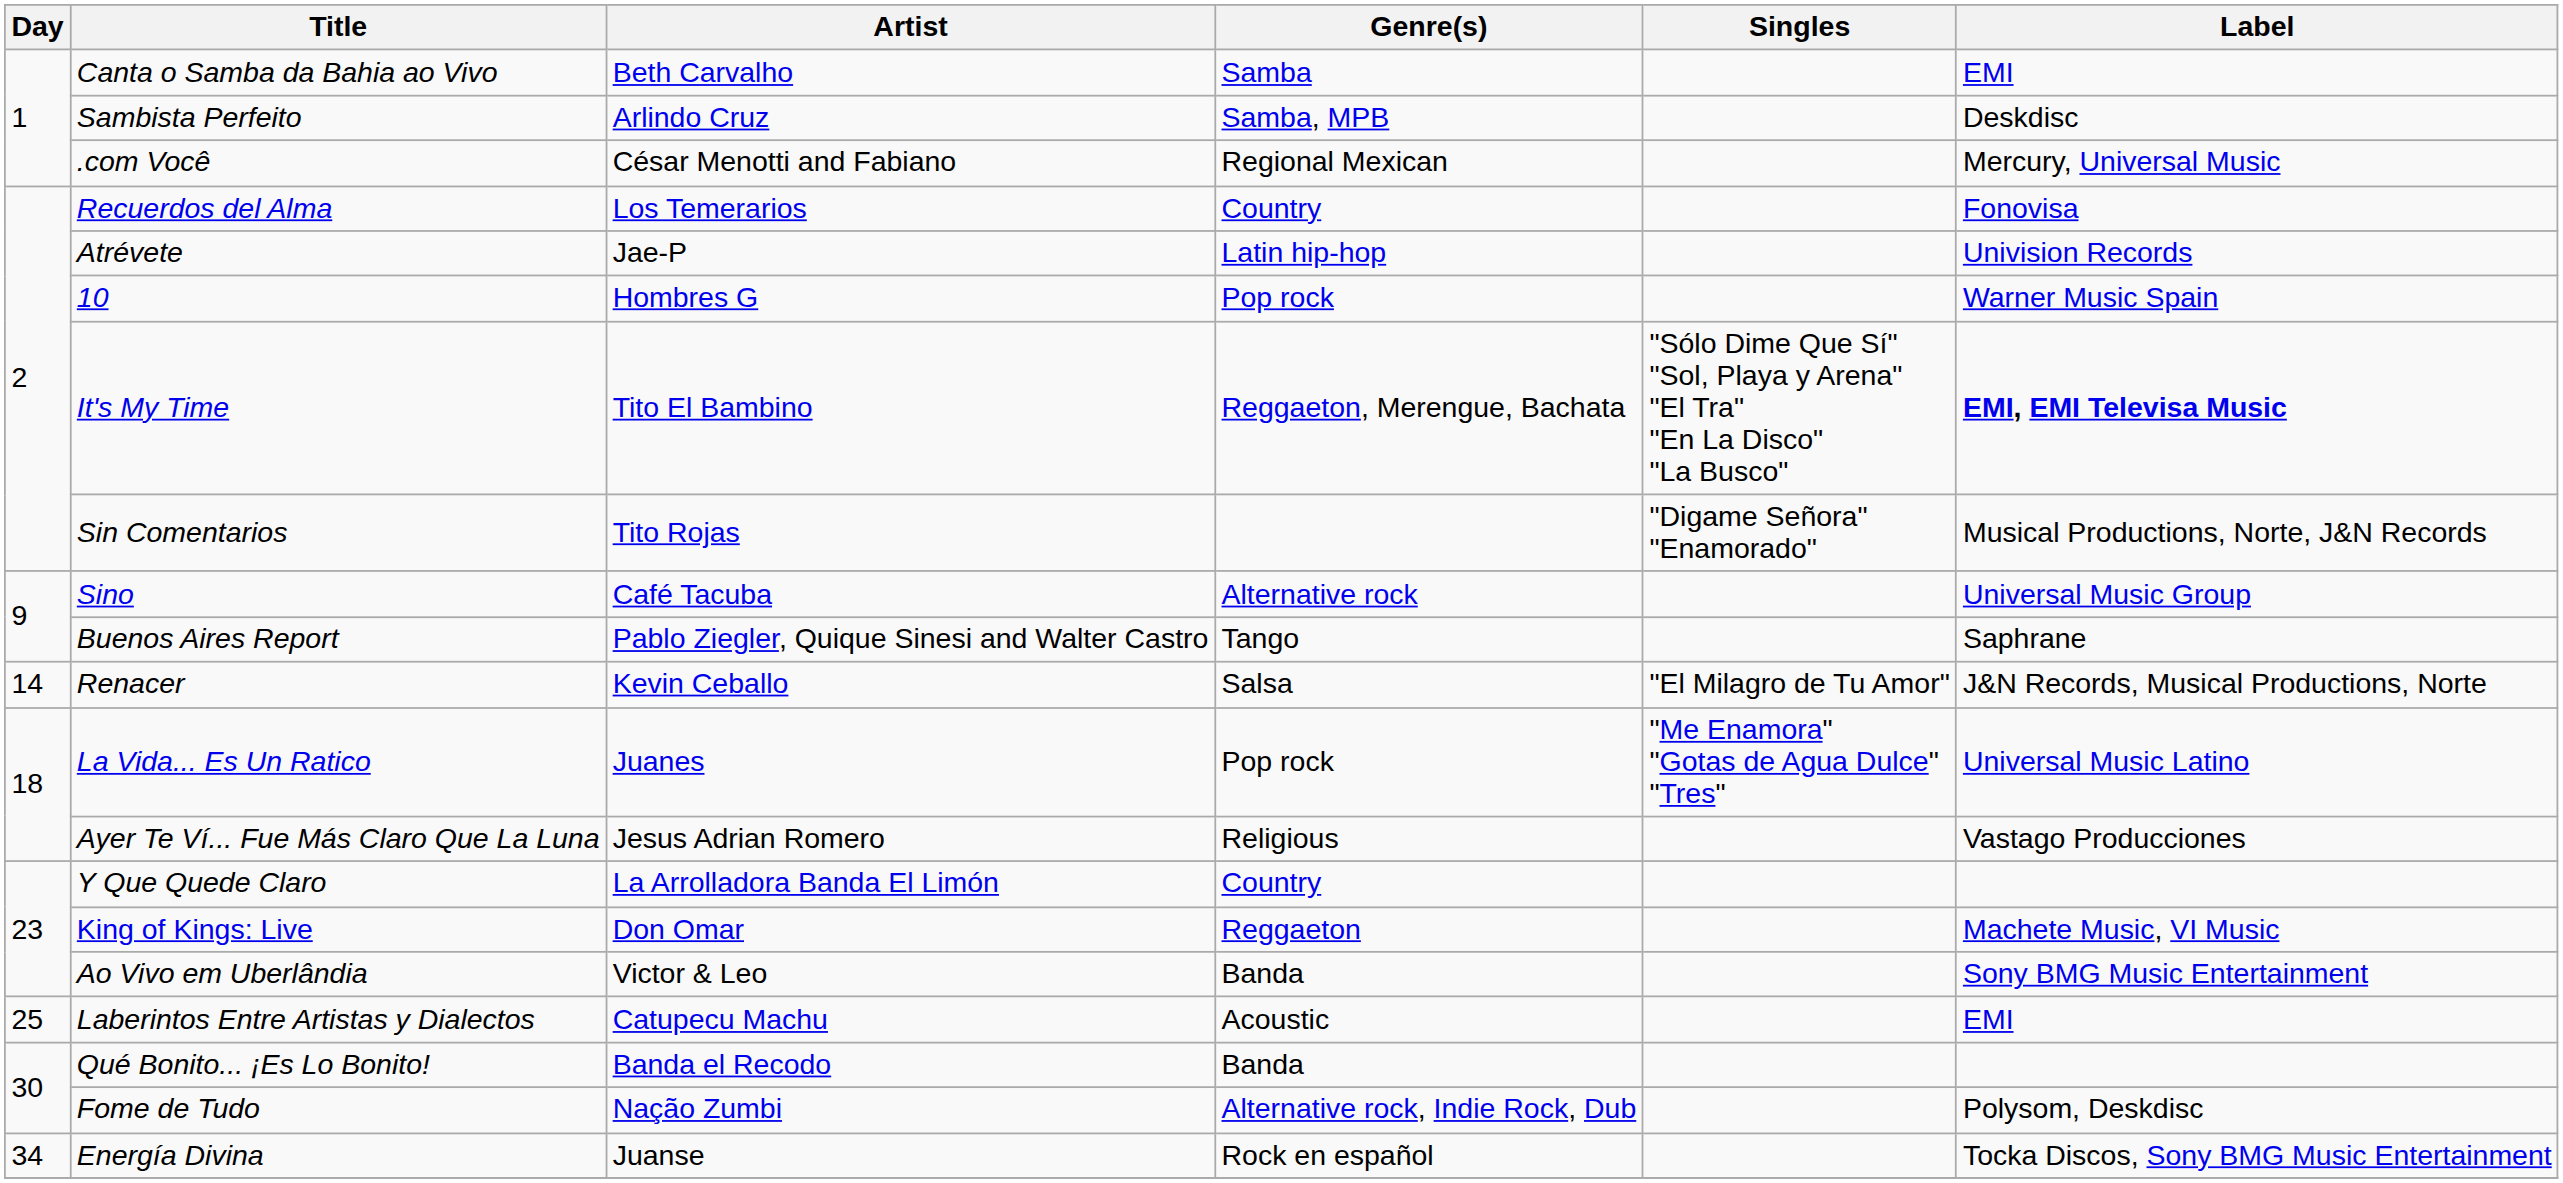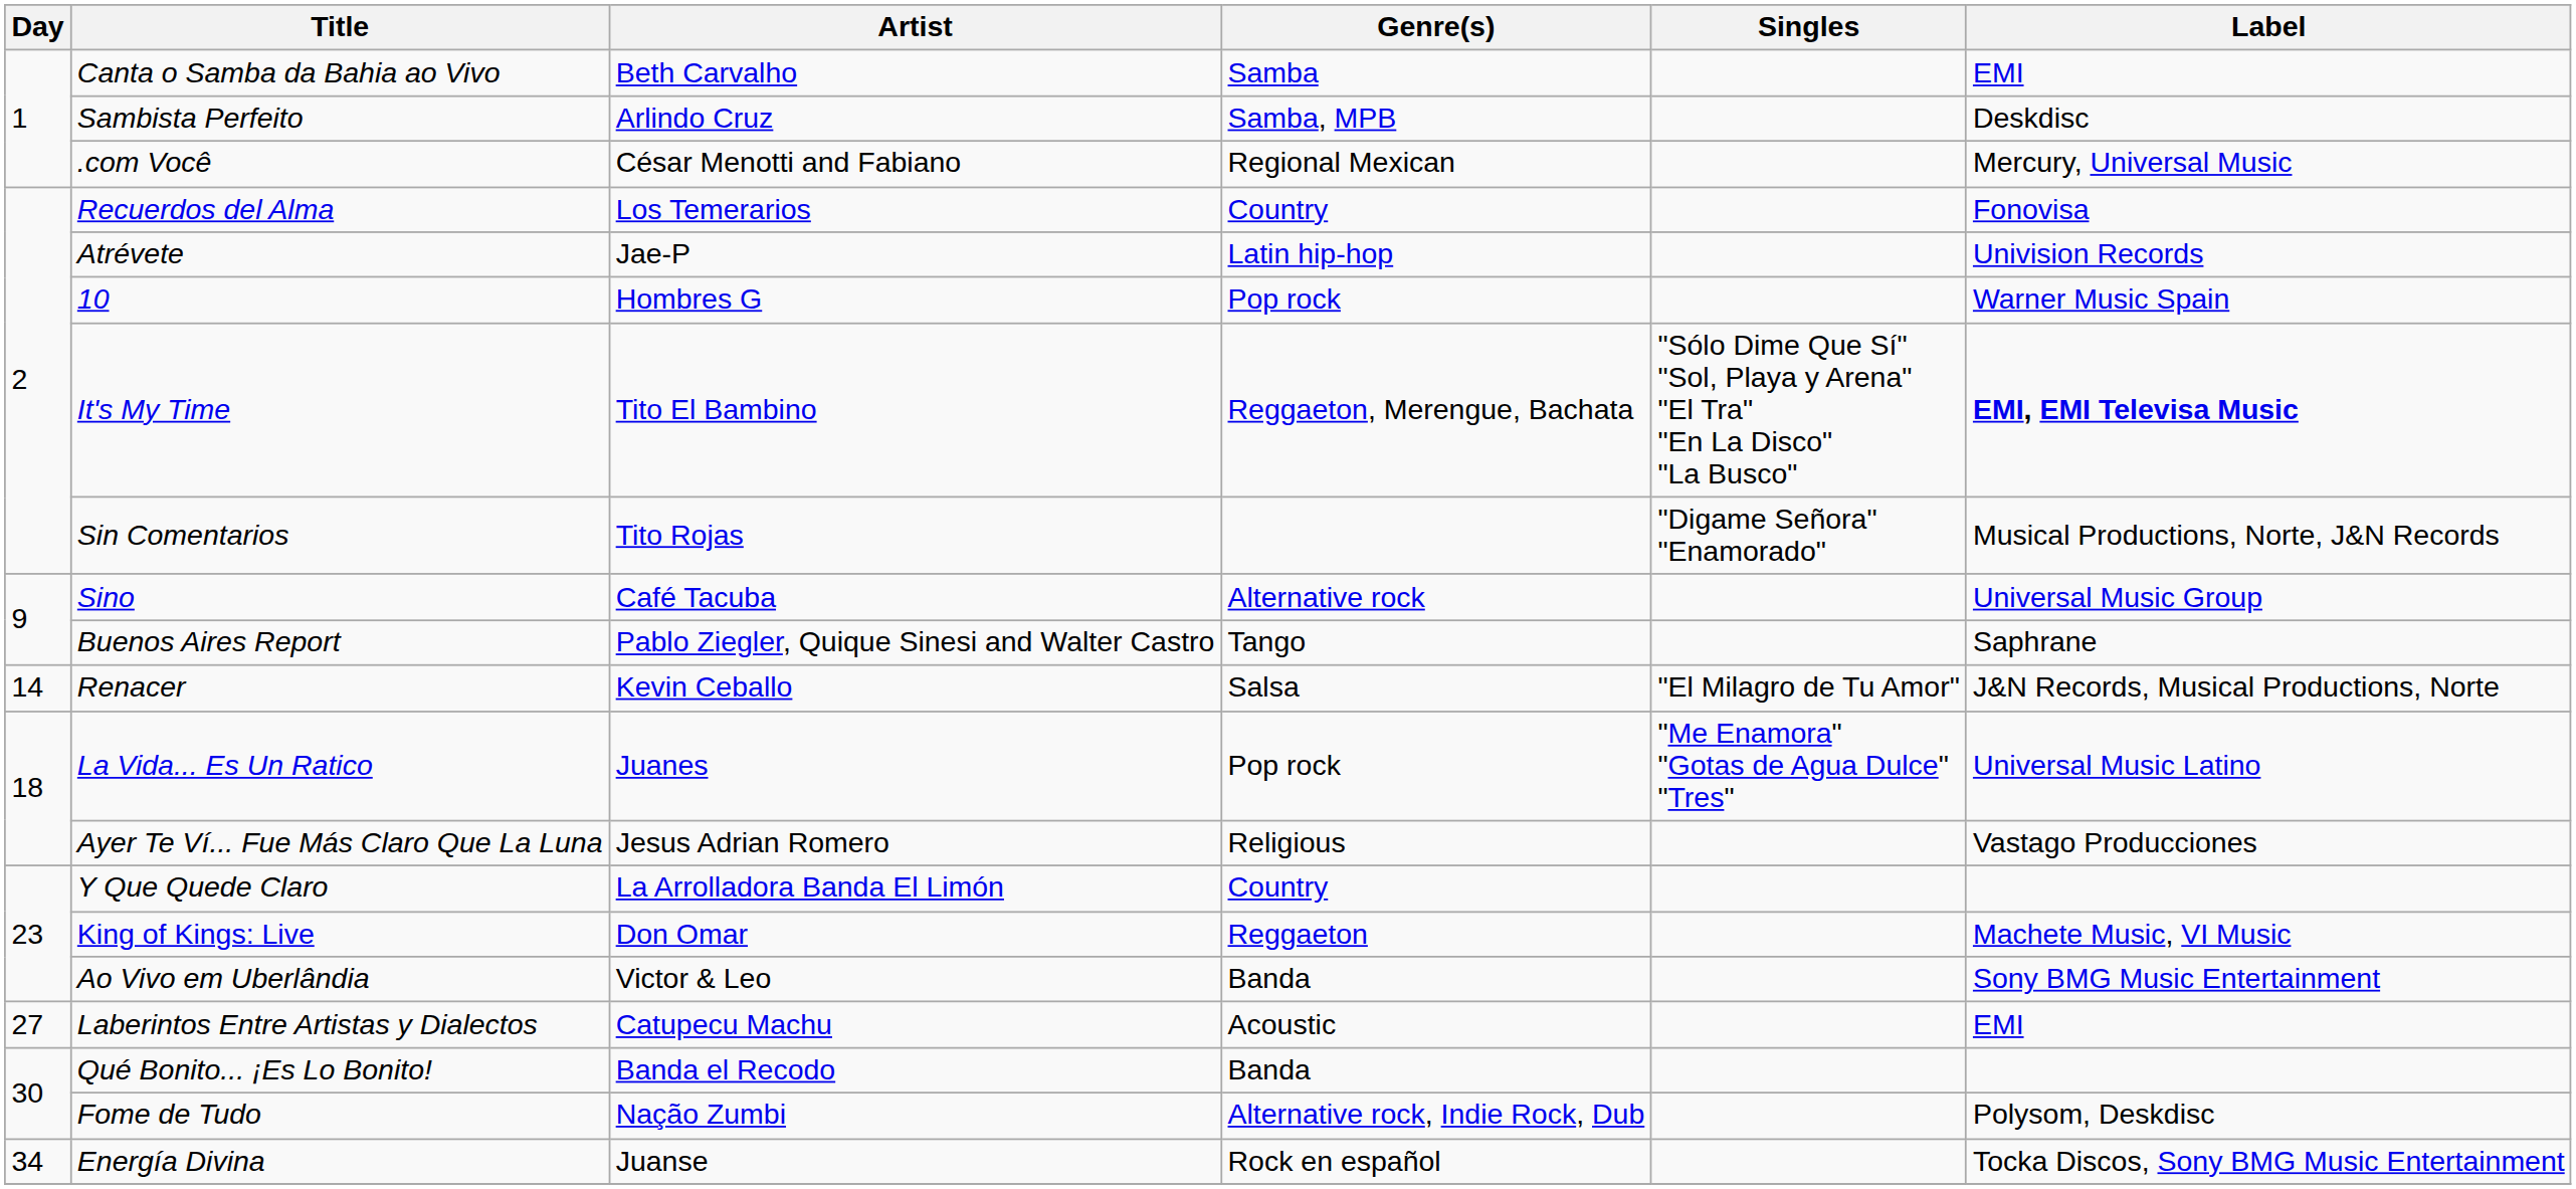Laberintos Entre Artistas y Dialectos | Day: 25 -> 27
